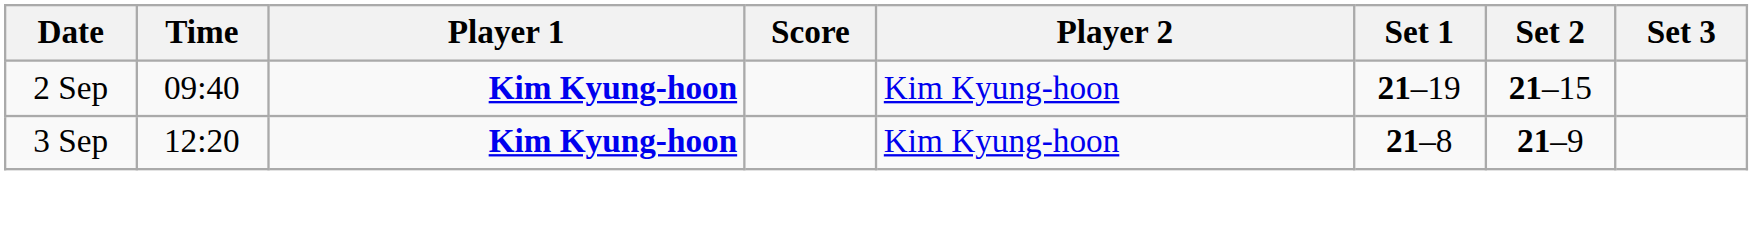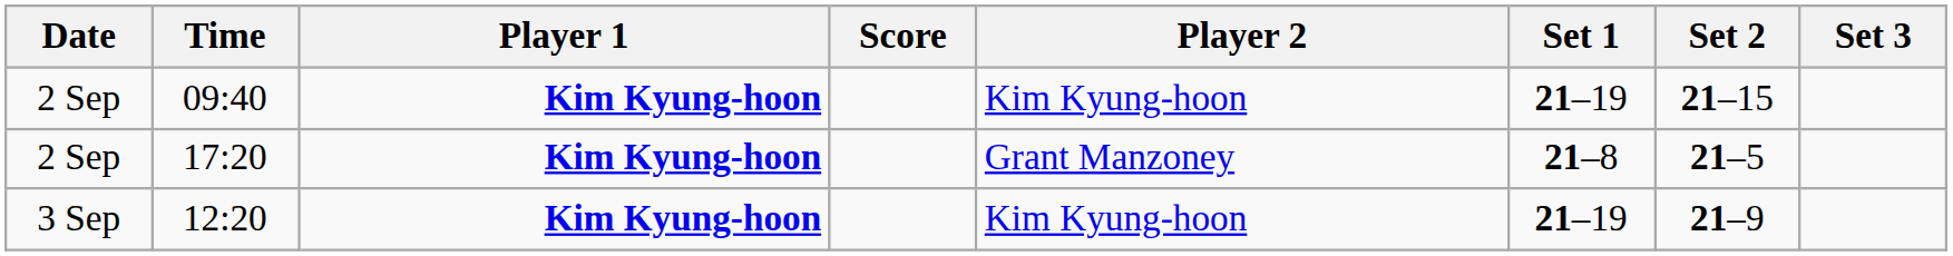+ row: 2 Sep | 17:20 | Kim Kyung-hoon | Grant Manzoney | 21–8 | 21–5
12:20 | Set 1: 21–8 -> 21–19
